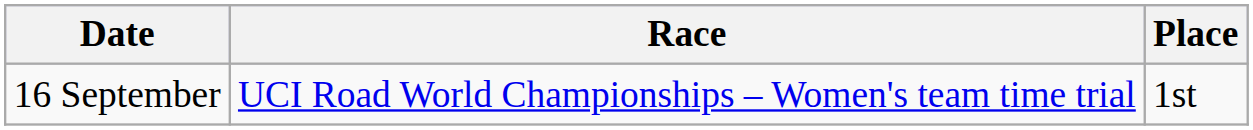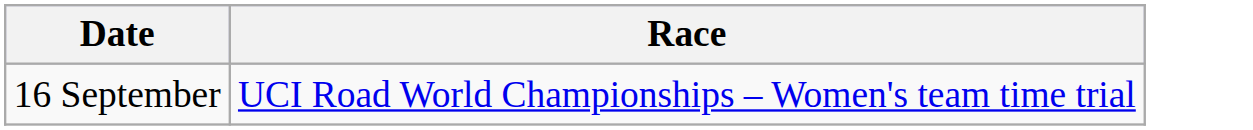- column: Place | 1st
